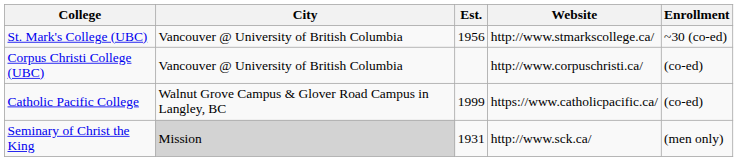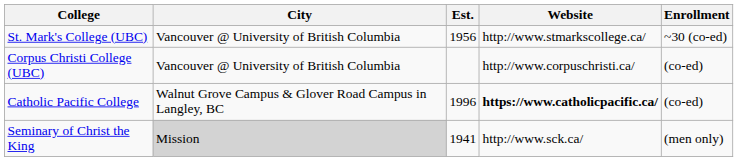Catholic Pacific College | Est.: 1999 -> 1996
Catholic Pacific College | Website: normal -> bold
Seminary of Christ the King | Est.: 1931 -> 1941
